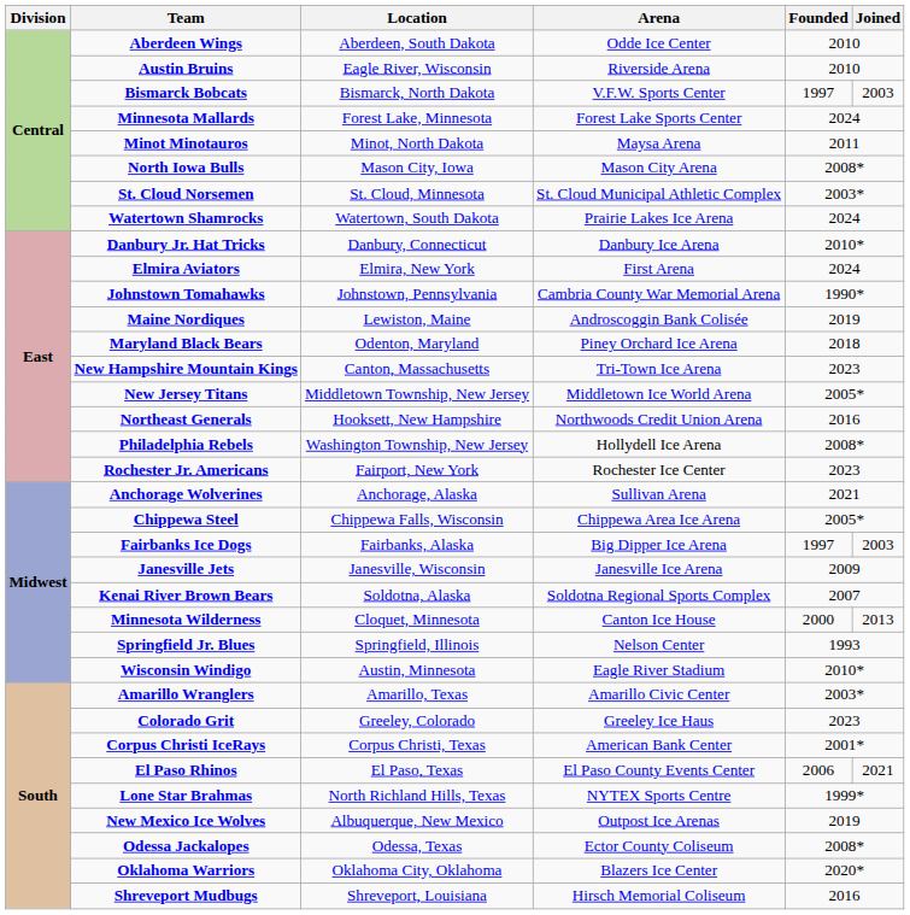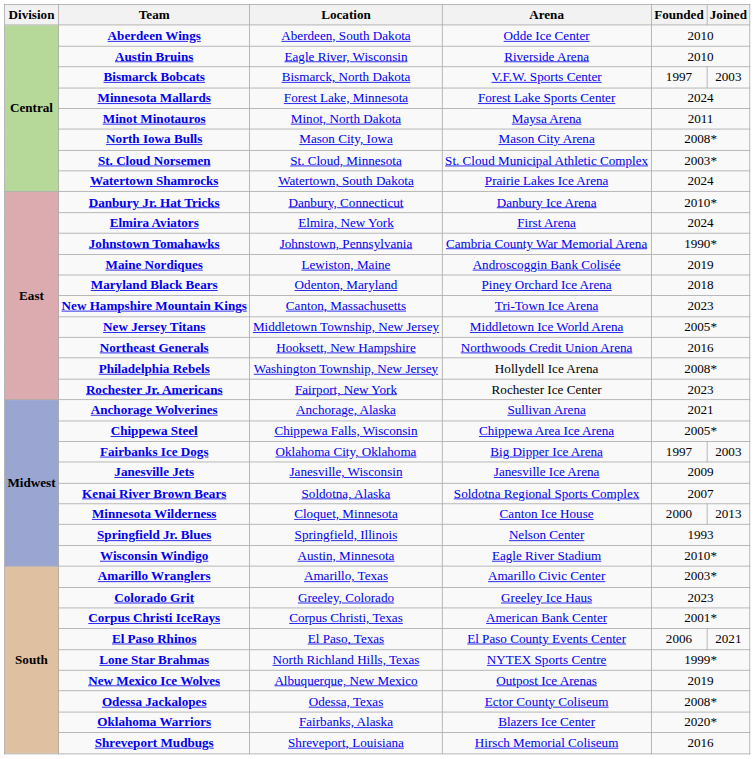Fairbanks Ice Dogs | Location: Fairbanks, Alaska -> Oklahoma City, Oklahoma
Oklahoma Warriors | Location: Oklahoma City, Oklahoma -> Fairbanks, Alaska
